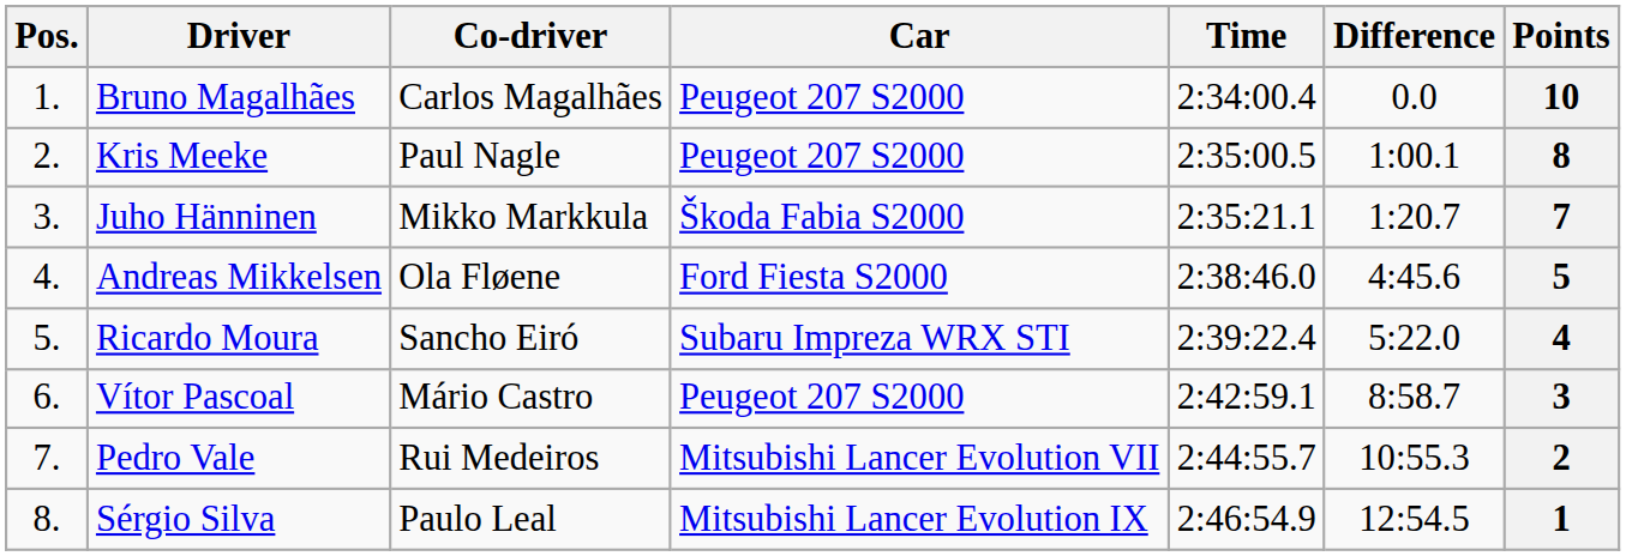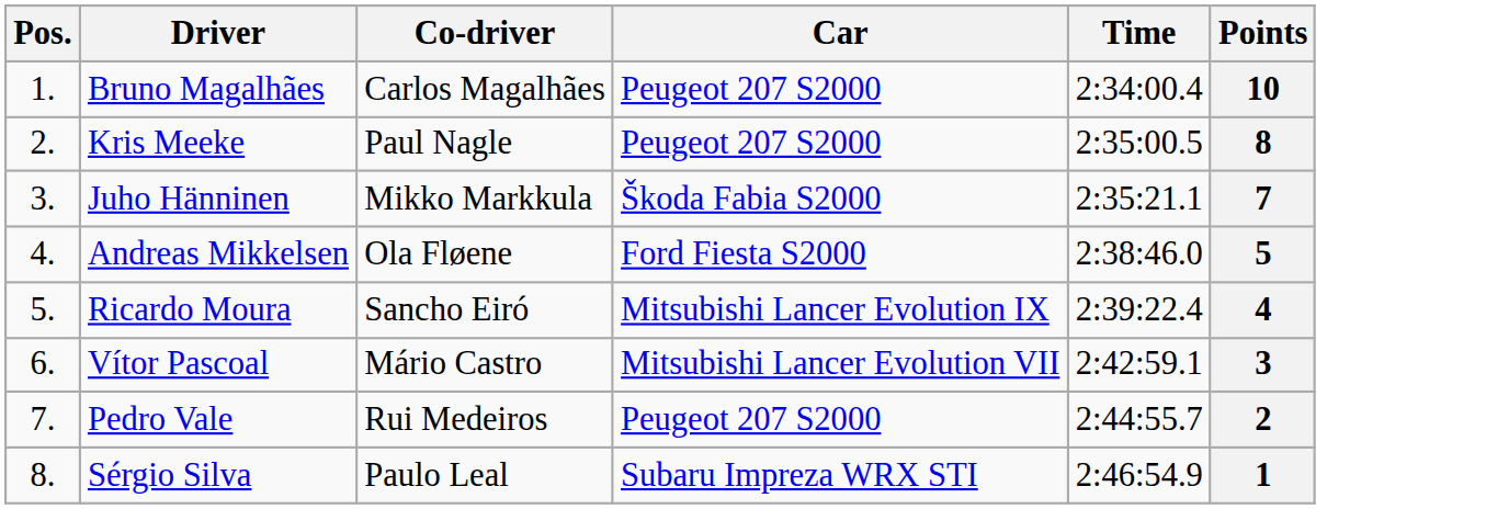- column: Difference | 0.0 | 1:00.1 | 1:20.7 | 4:45.6 | 5:22.0 | 8:58.7 | 10:55.3 | 12:54.5
Ricardo Moura | Car: Subaru Impreza WRX STI -> Mitsubishi Lancer Evolution IX
Vítor Pascoal | Car: Peugeot 207 S2000 -> Mitsubishi Lancer Evolution VII
Pedro Vale | Car: Mitsubishi Lancer Evolution VII -> Peugeot 207 S2000
Sérgio Silva | Car: Mitsubishi Lancer Evolution IX -> Subaru Impreza WRX STI
